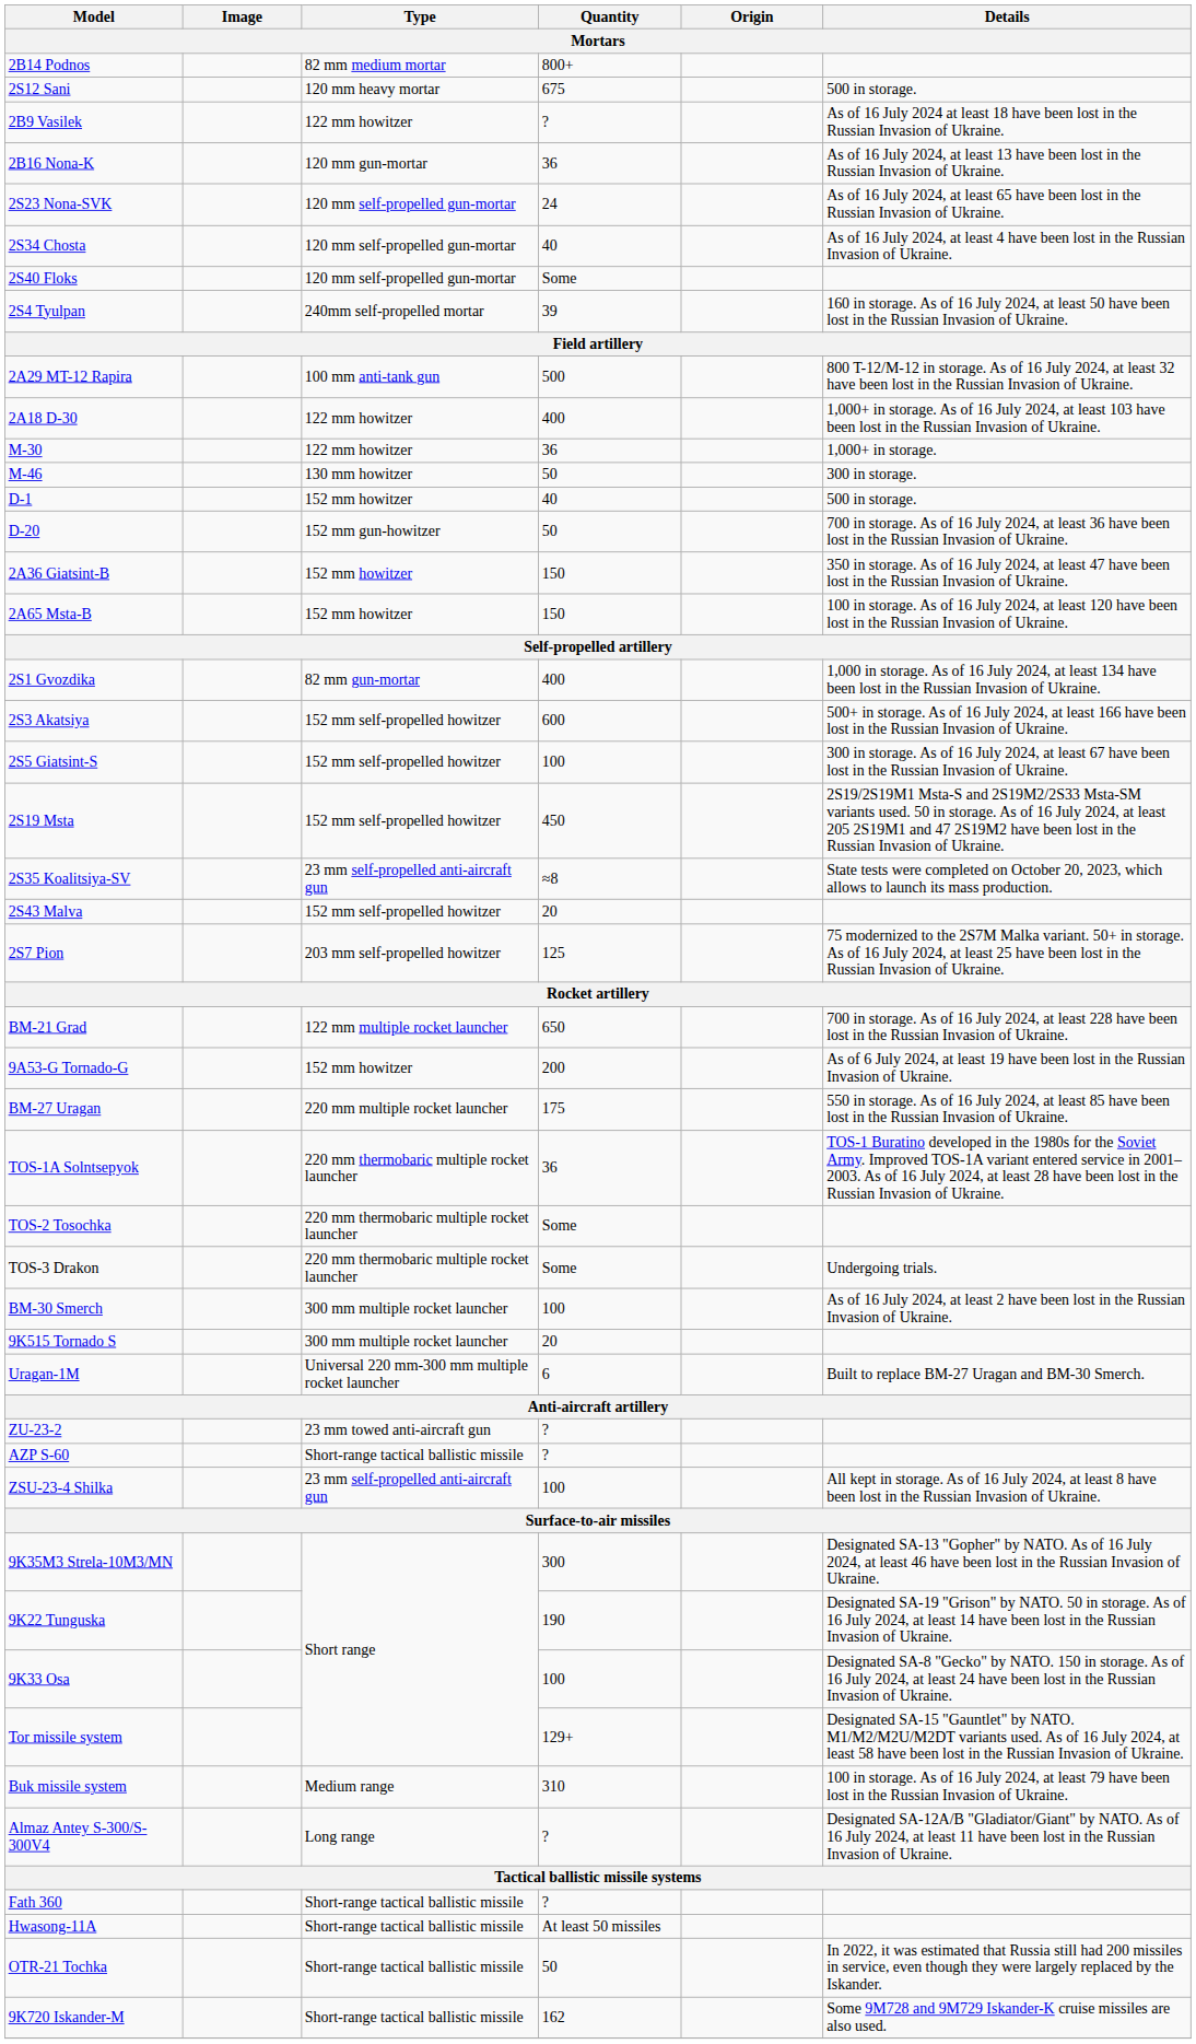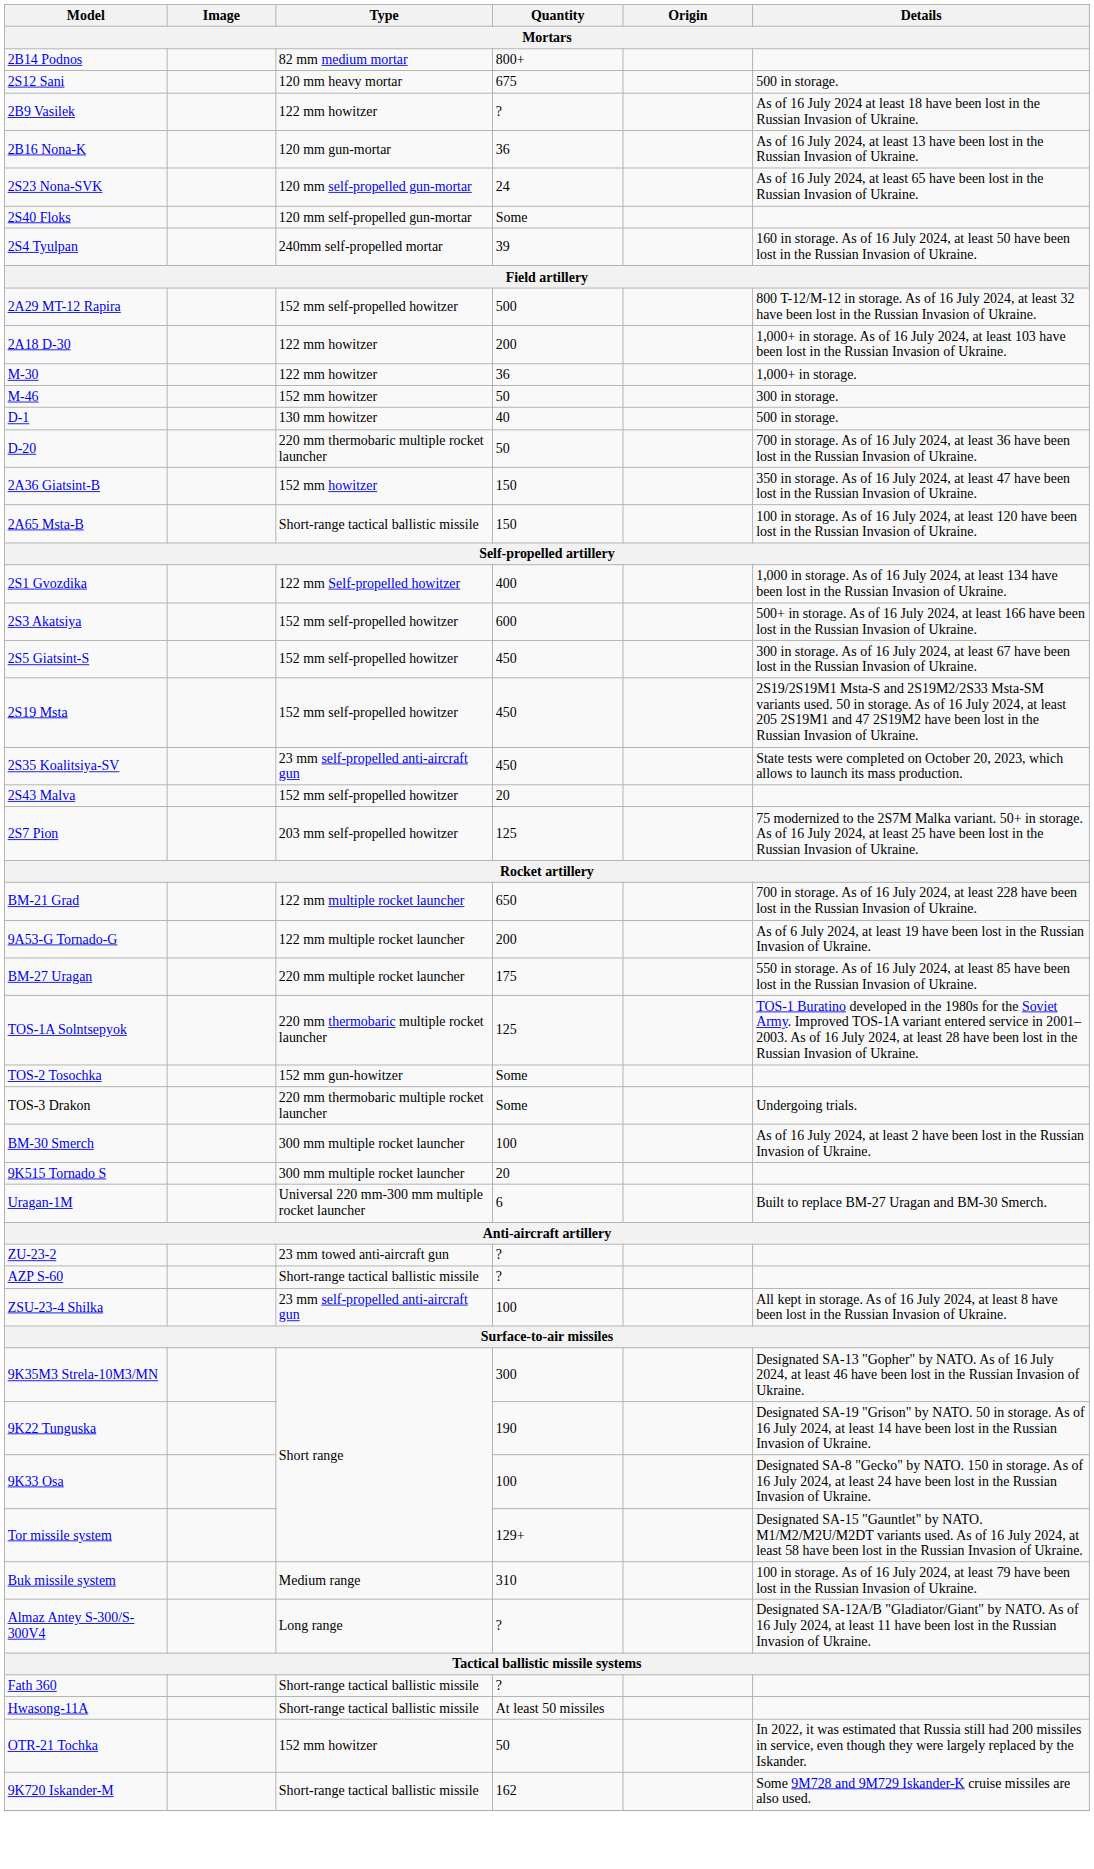- row: 2S34 Chosta | 120 mm self-propelled gun-mortar | 40 | As of 16 July 2024, at least 4 have been lost in the Russian Invasion of Ukraine.
2A29 MT-12 Rapira | Type: 100 mm anti-tank gun -> 152 mm self-propelled howitzer
2A18 D-30 | Quantity: 400 -> 200
M-46 | Type: 130 mm howitzer -> 152 mm howitzer
D-1 | Type: 152 mm howitzer -> 130 mm howitzer
D-20 | Type: 152 mm gun-howitzer -> 220 mm thermobaric multiple rocket launcher
2A65 Msta-B | Type: 152 mm howitzer -> Short-range tactical ballistic missile
2S1 Gvozdika | Type: 82 mm gun-mortar -> 122 mm Self-propelled howitzer
2S5 Giatsint-S | Quantity: 100 -> 450
2S35 Koalitsiya-SV | Quantity: ≈8 -> 450
9A53-G Tornado-G | Type: 152 mm howitzer -> 122 mm multiple rocket launcher
TOS-1A Solntsepyok | Quantity: 36 -> 125
TOS-2 Tosochka | Type: 220 mm thermobaric multiple rocket launcher -> 152 mm gun-howitzer
OTR-21 Tochka | Type: Short-range tactical ballistic missile -> 152 mm howitzer
